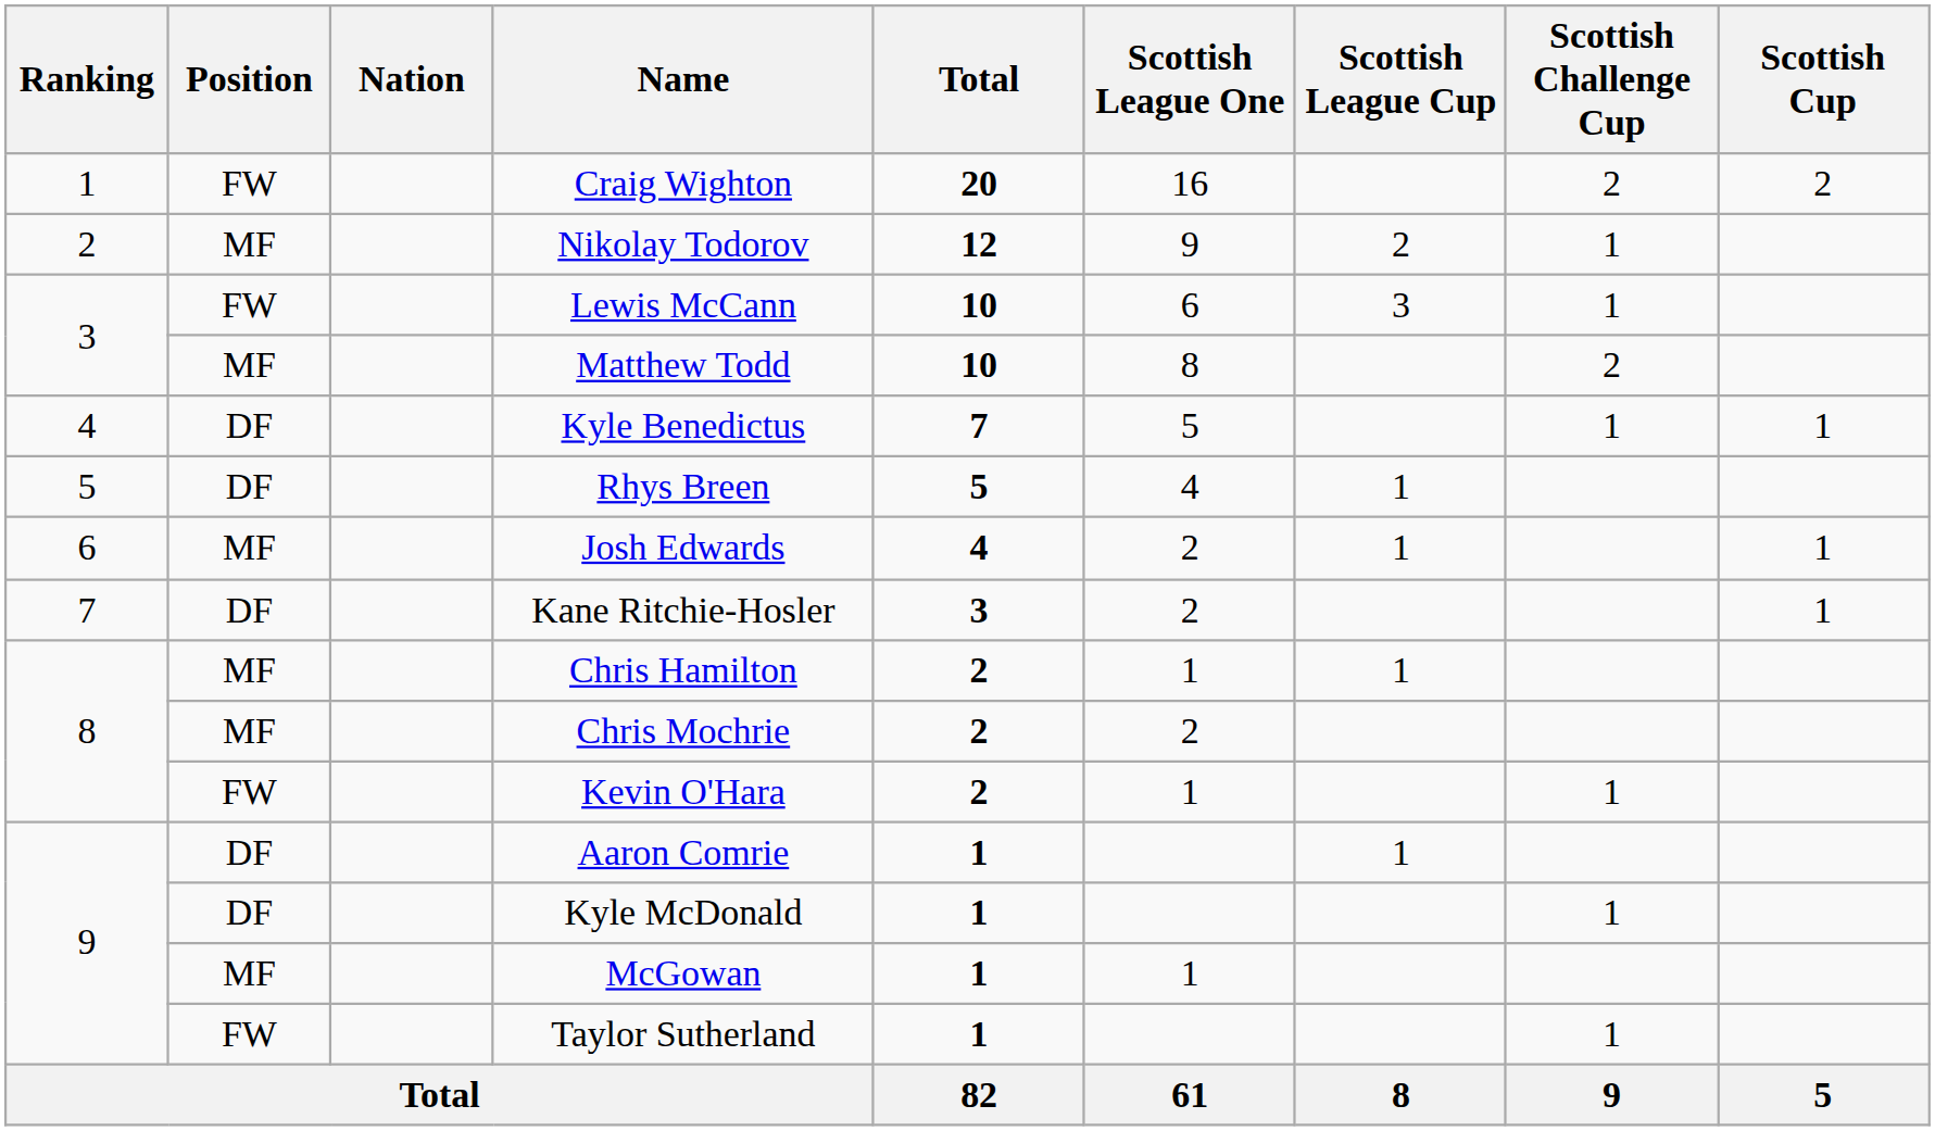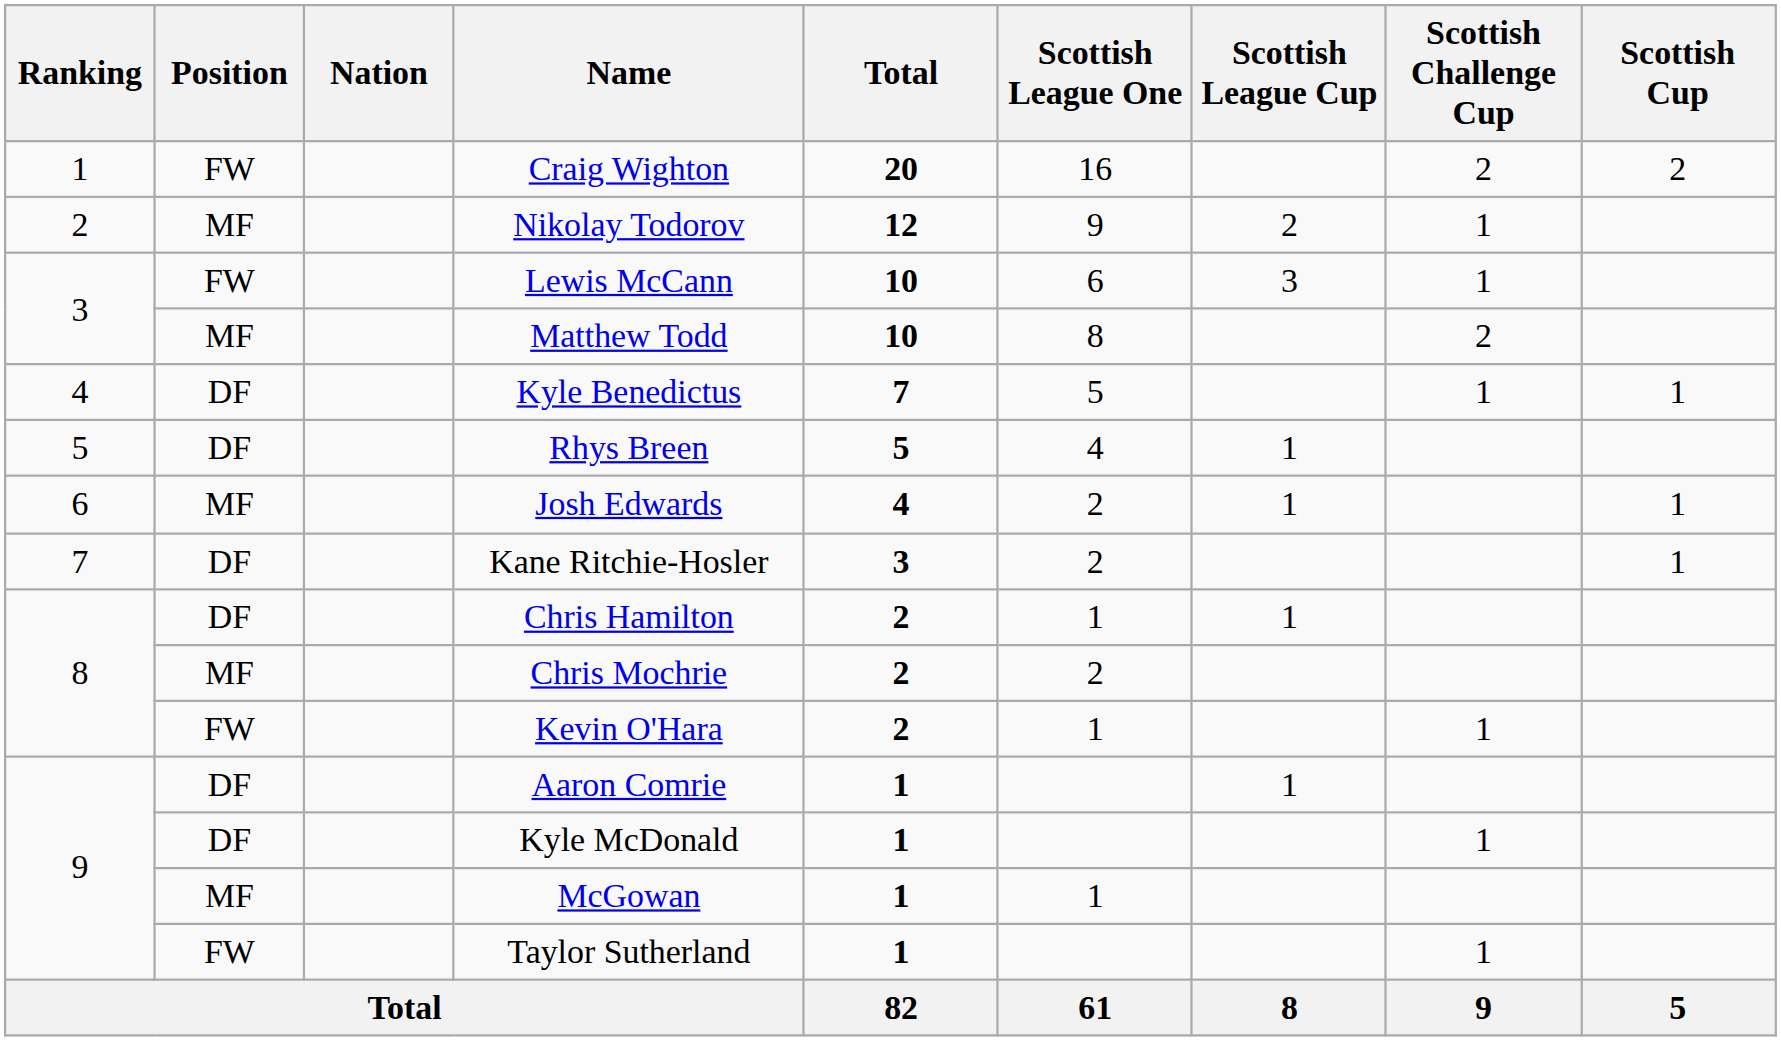Chris Hamilton | Position: MF -> DF
